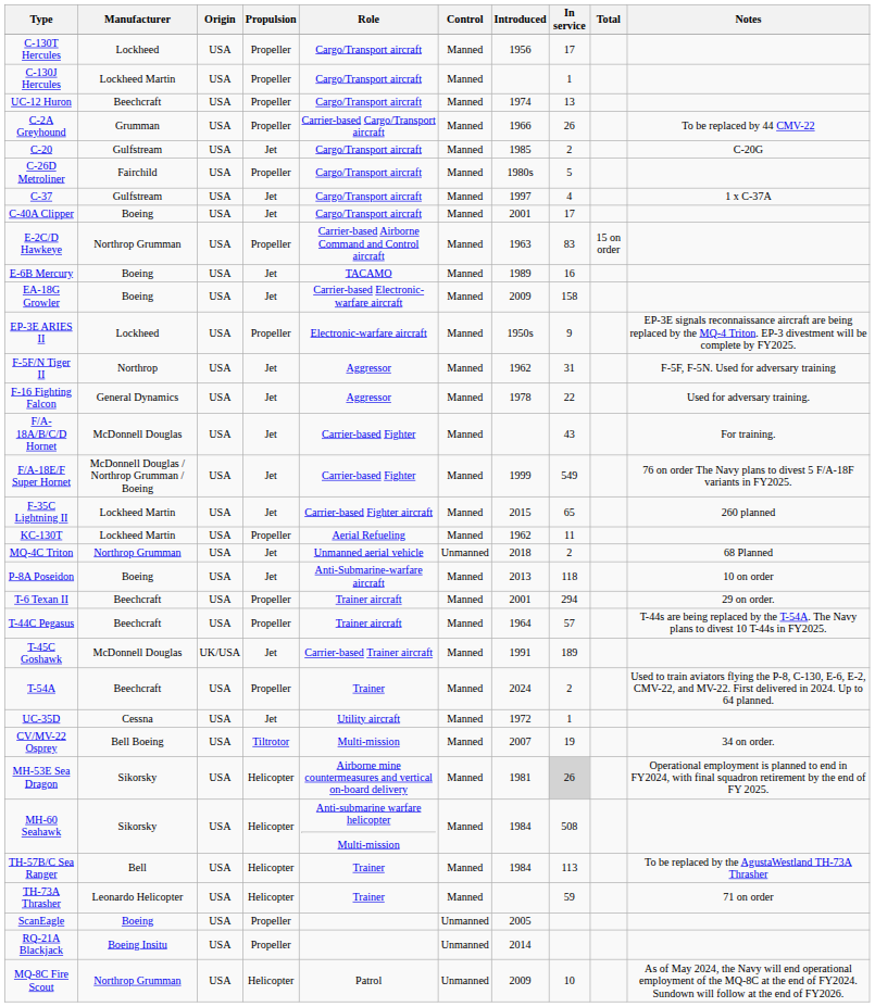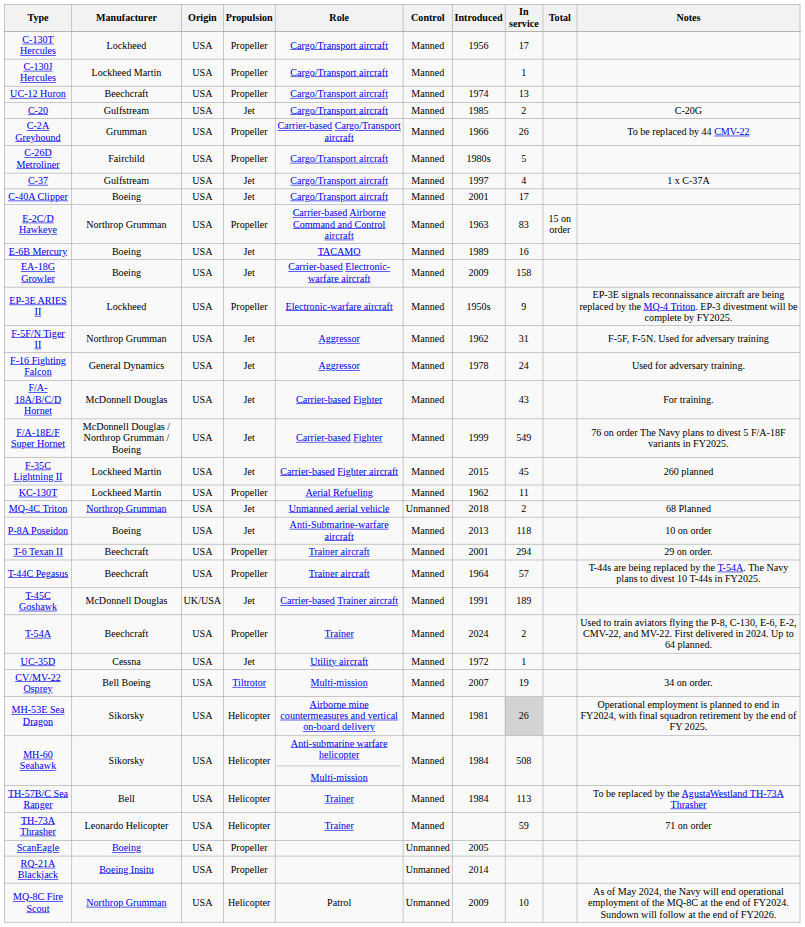rows swapped: C-2A Greyhound <-> C-20
F-5F/N Tiger II | Manufacturer: Northrop -> Northrop Grumman
F-16 Fighting Falcon | In service: 22 -> 24
F-35C Lightning II | In service: 65 -> 45
